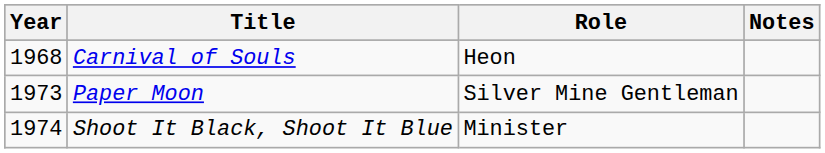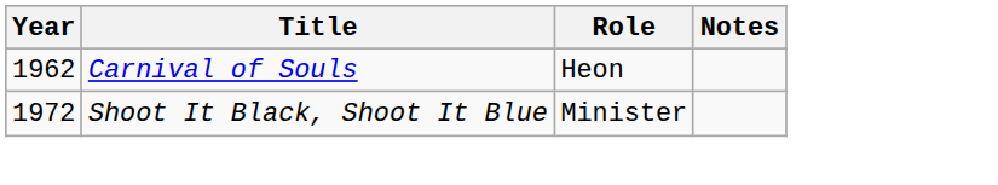Carnival of Souls | Year: 1968 -> 1962
- row: 1973 | Paper Moon | Silver Mine Gentleman
Shoot It Black, Shoot It Blue | Year: 1974 -> 1972
